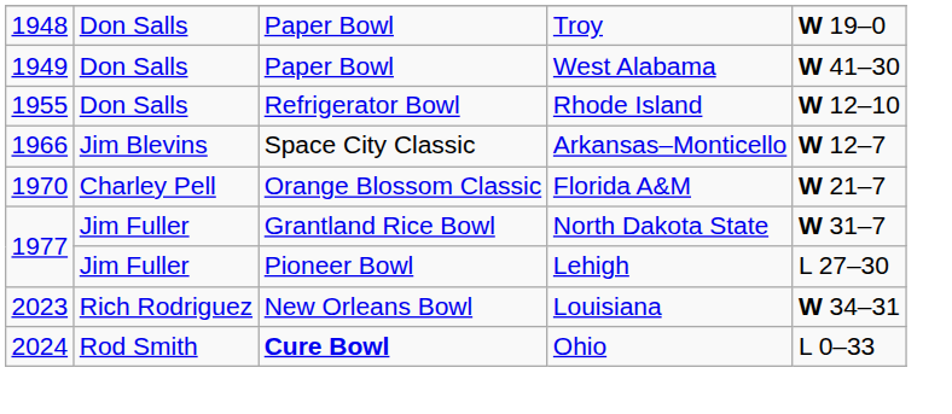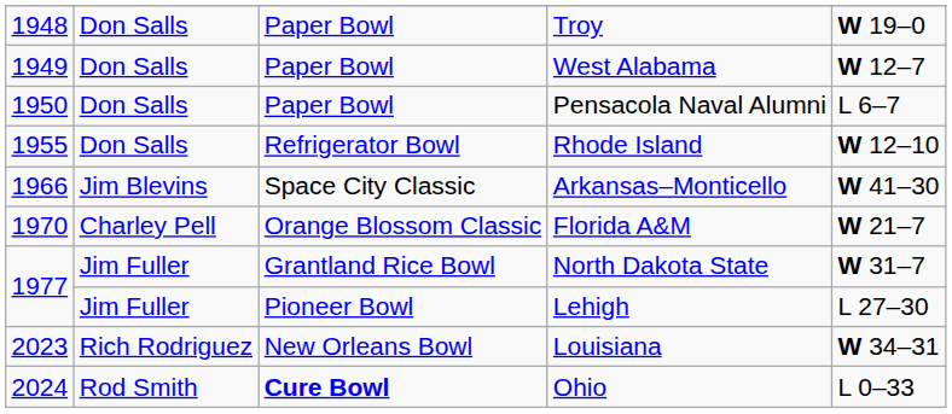West Alabama | column 5: W 41–30 -> W 12–7
+ row: 1950 | Don Salls | Paper Bowl | Pensacola Naval Alumni | L 6–7
Arkansas–Monticello | column 5: W 12–7 -> W 41–30
